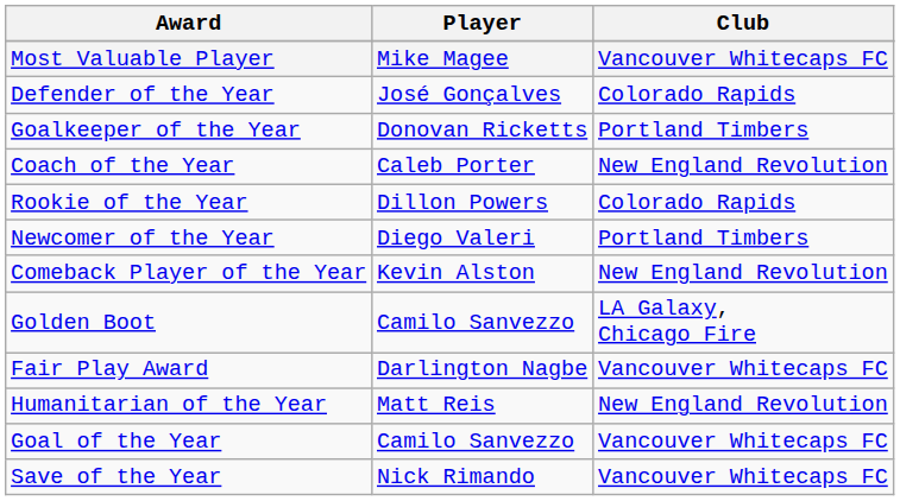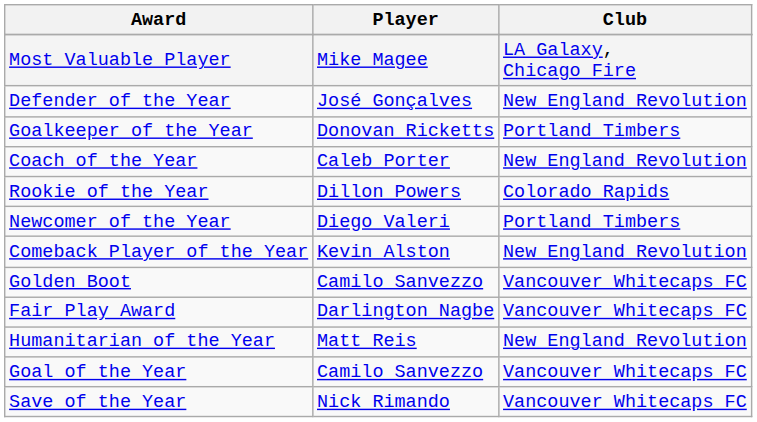Most Valuable Player | Club: Vancouver Whitecaps FC -> LA Galaxy, Chicago Fire
Defender of the Year | Club: Colorado Rapids -> New England Revolution
Golden Boot | Club: LA Galaxy, Chicago Fire -> Vancouver Whitecaps FC
